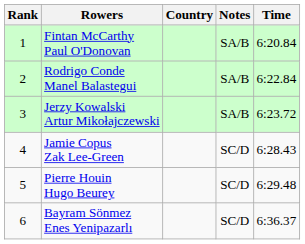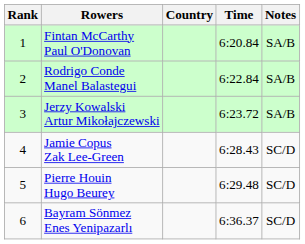columns swapped: Time <-> Notes
